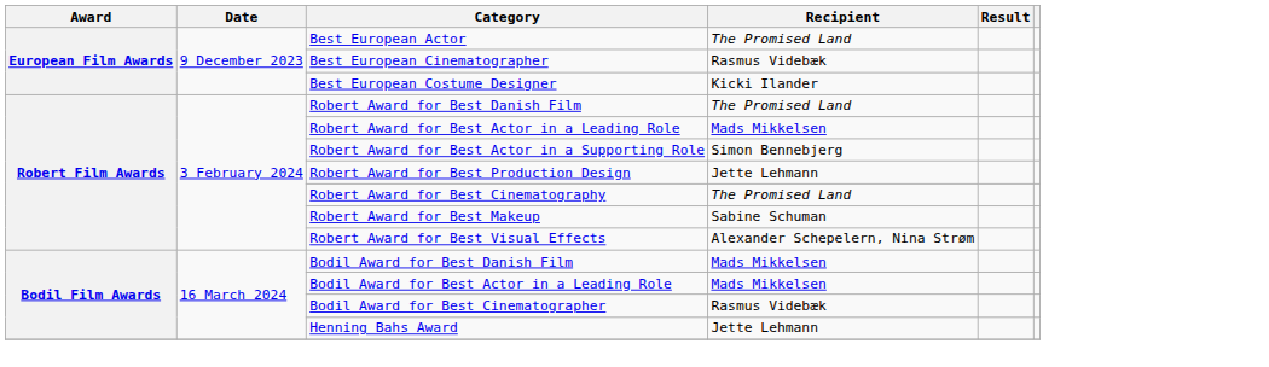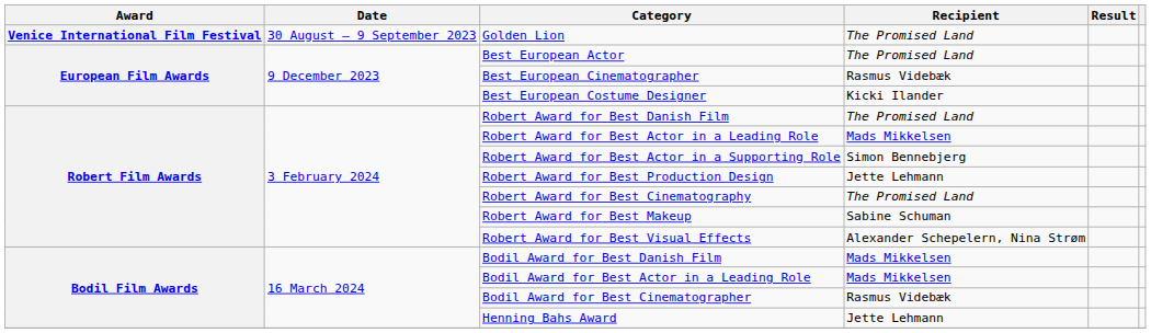+ row: Venice International Film Festival | 30 August – 9 September 2023 | Golden Lion | The Promised Land
